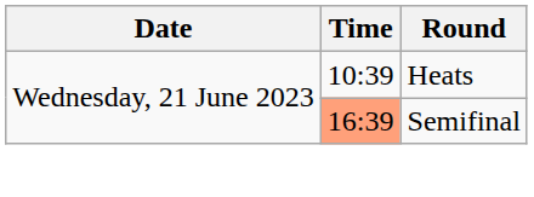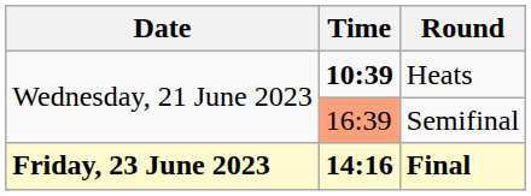Heats | Time: normal -> bold
+ row: Friday, 23 June 2023 | 14:16 | Final
